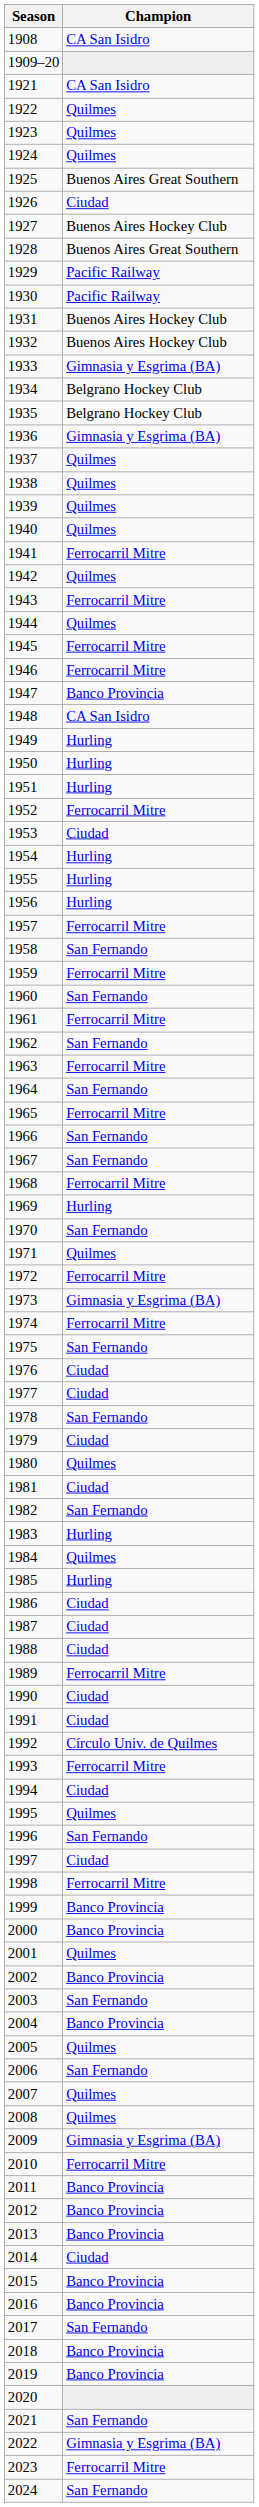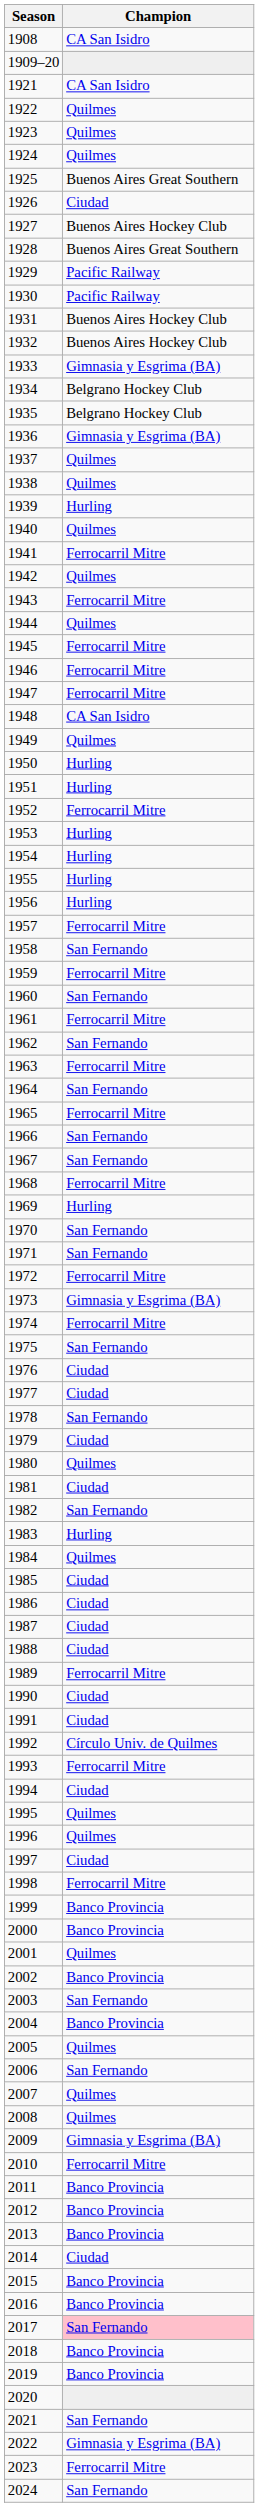1939 | Champion: Quilmes -> Hurling
1947 | Champion: Banco Provincia -> Ferrocarril Mitre
1949 | Champion: Hurling -> Quilmes
1953 | Champion: Ciudad -> Hurling
1971 | Champion: Quilmes -> San Fernando
1985 | Champion: Hurling -> Ciudad
1996 | Champion: San Fernando -> Quilmes
2017 | Champion: no background -> pink background
